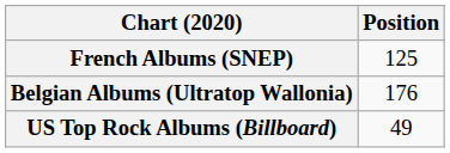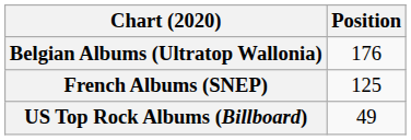rows swapped: Belgian Albums (Ultratop Wallonia) <-> French Albums (SNEP)
